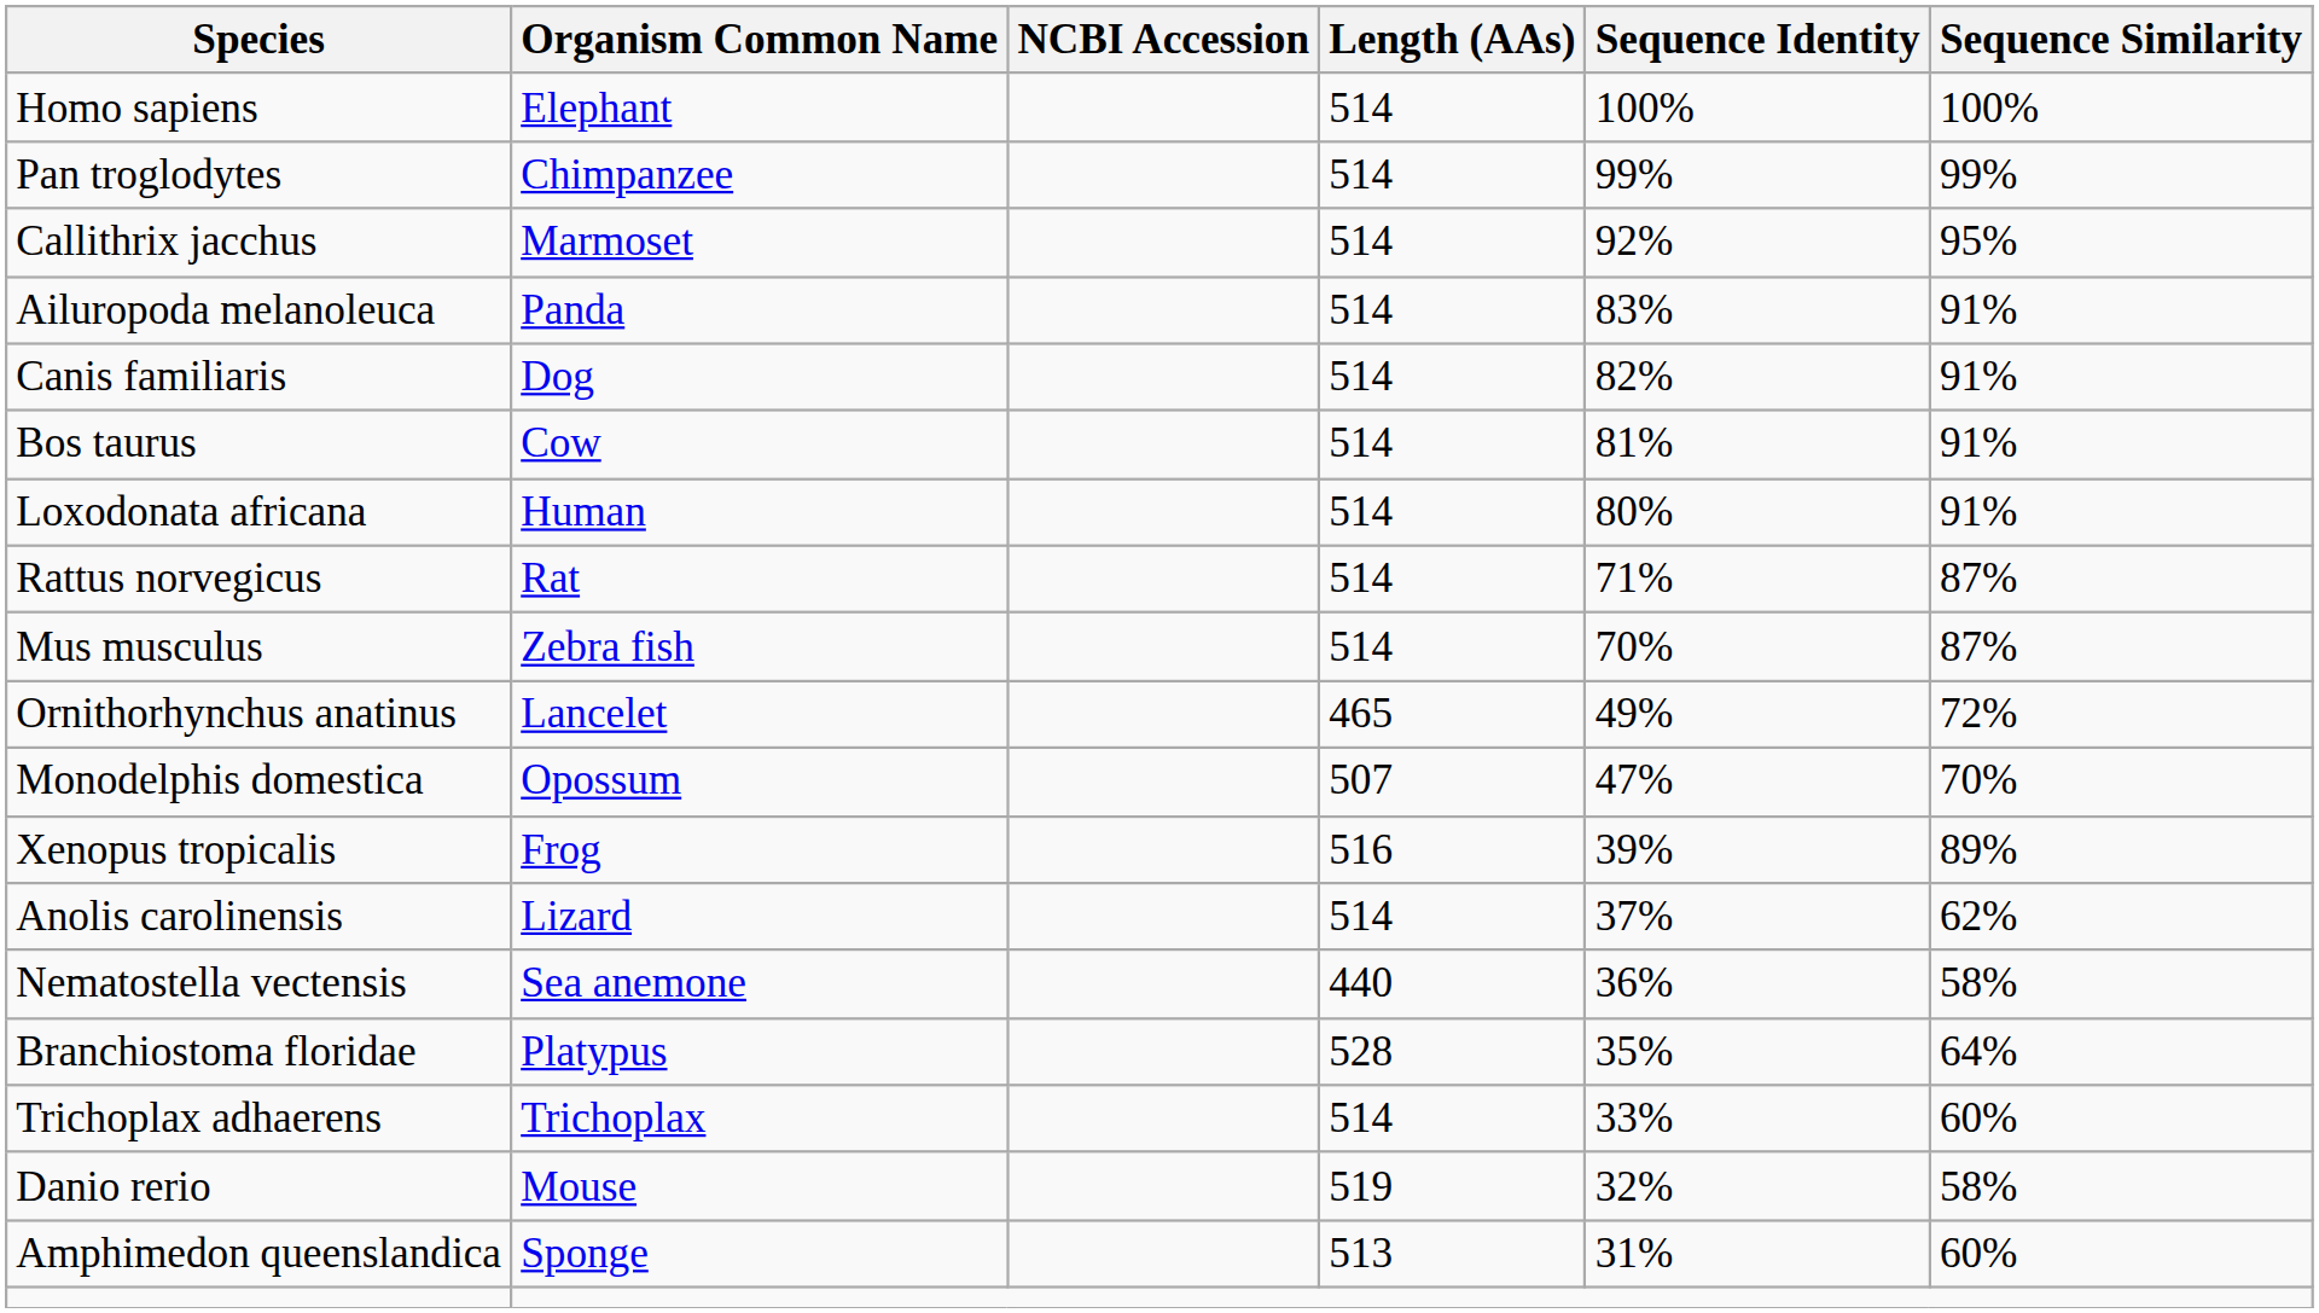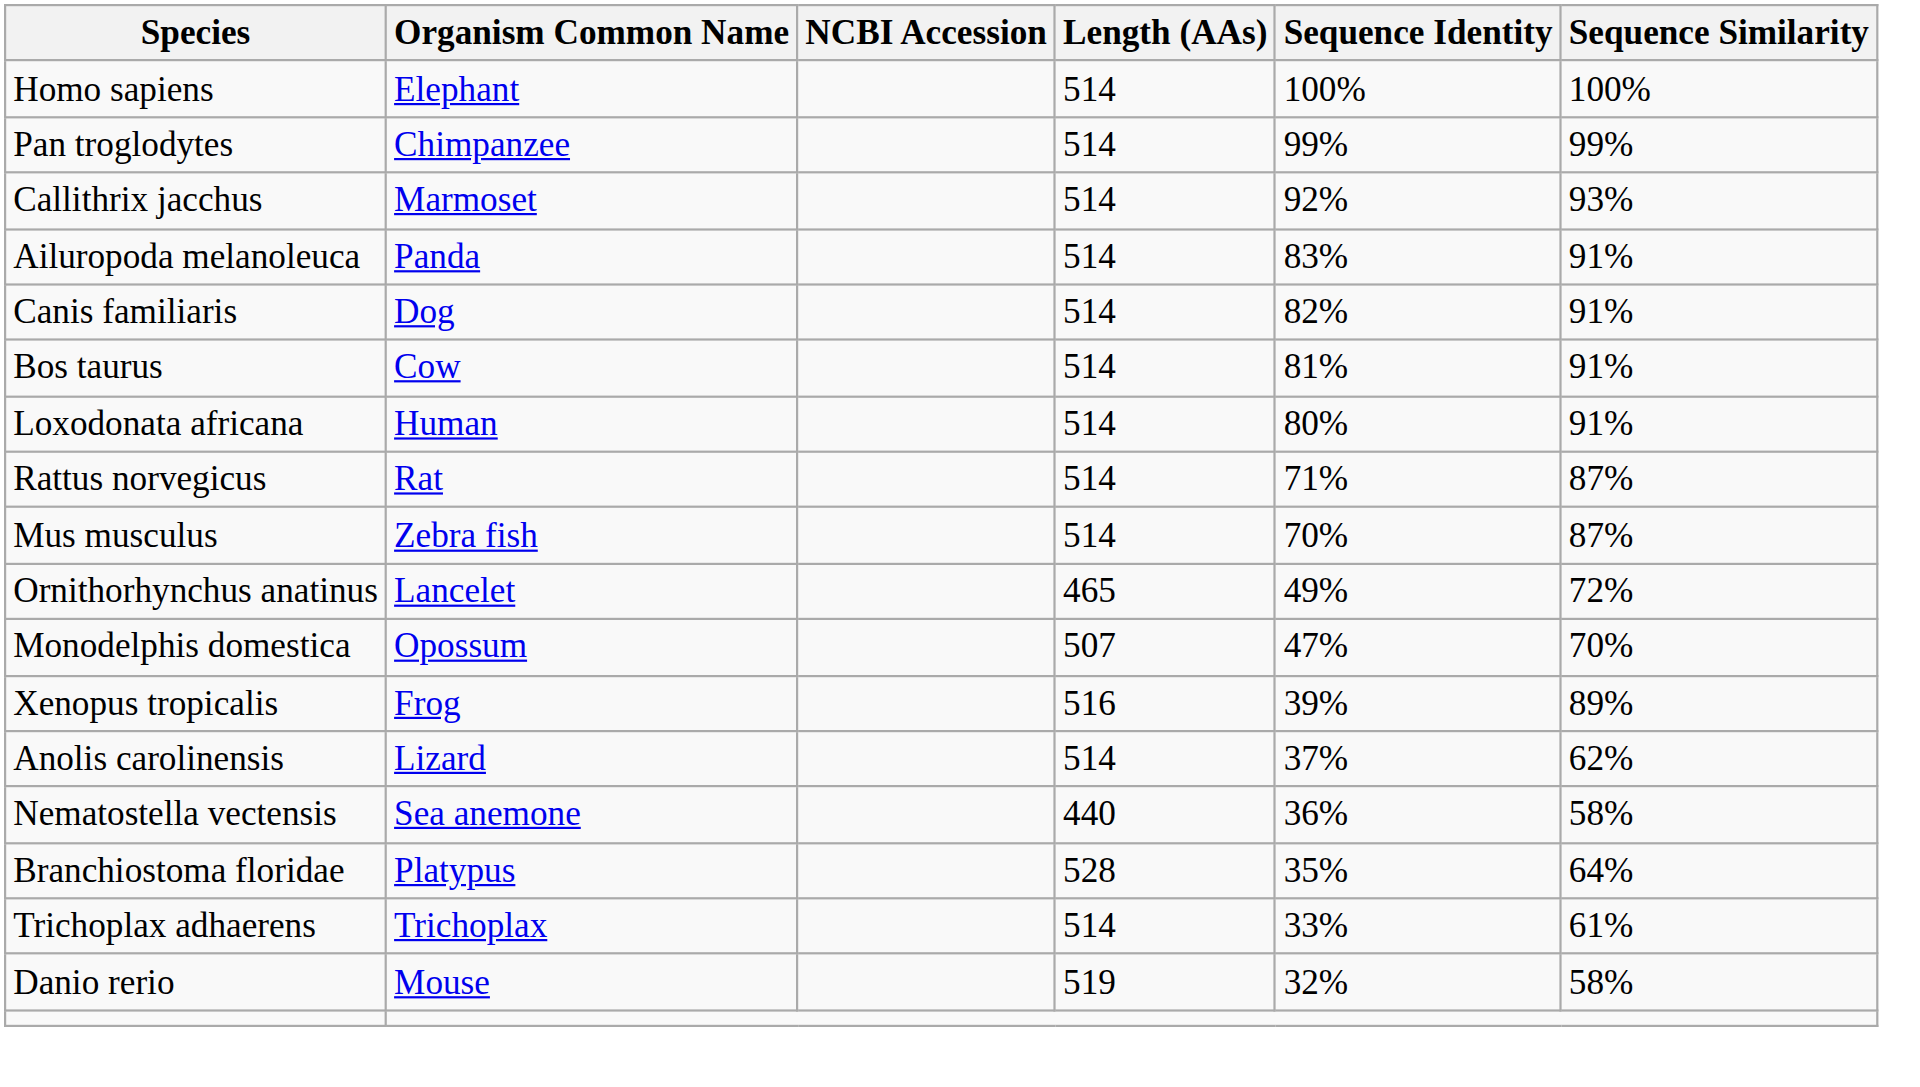Callithrix jacchus | Sequence Similarity: 95% -> 93%
Trichoplax adhaerens | Sequence Similarity: 60% -> 61%
- row: Amphimedon queenslandica | Sponge | 513 | 31% | 60%
